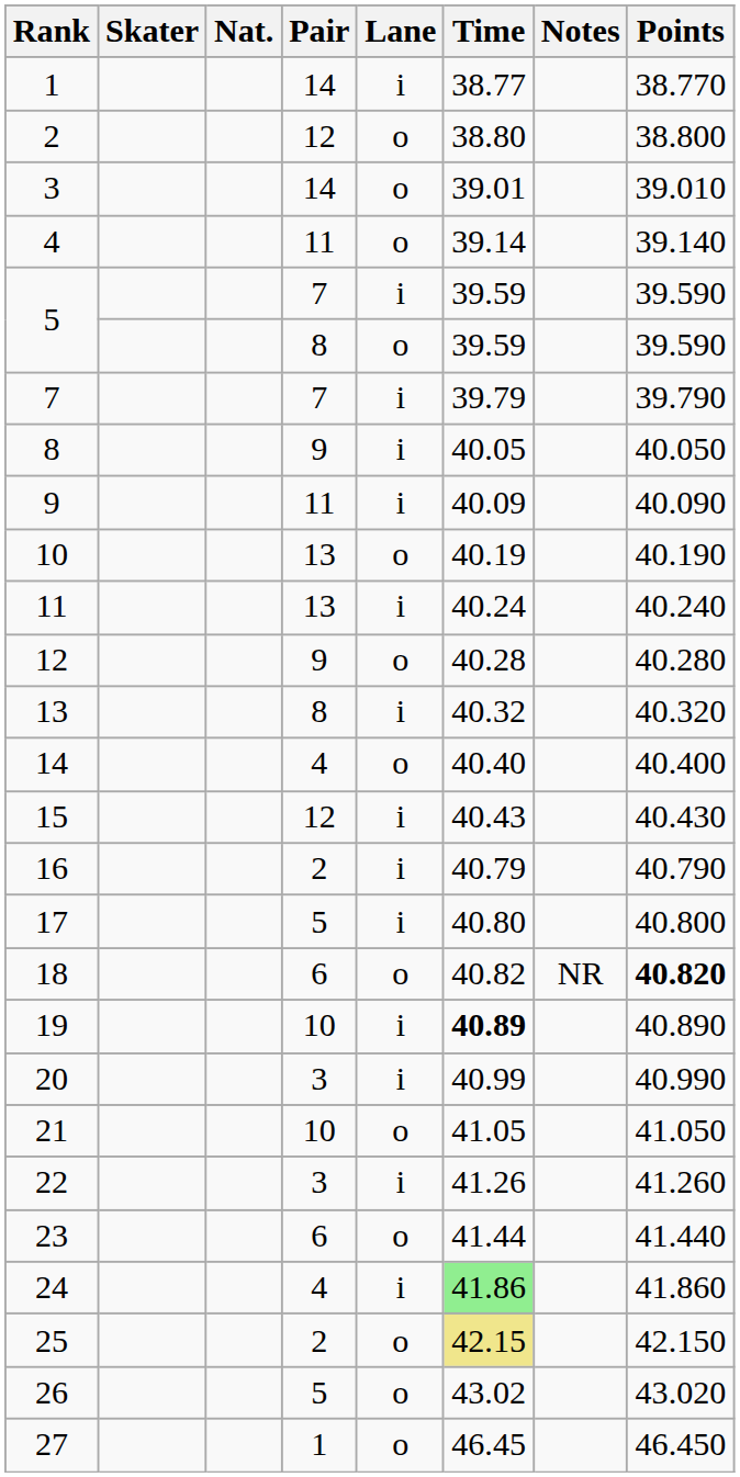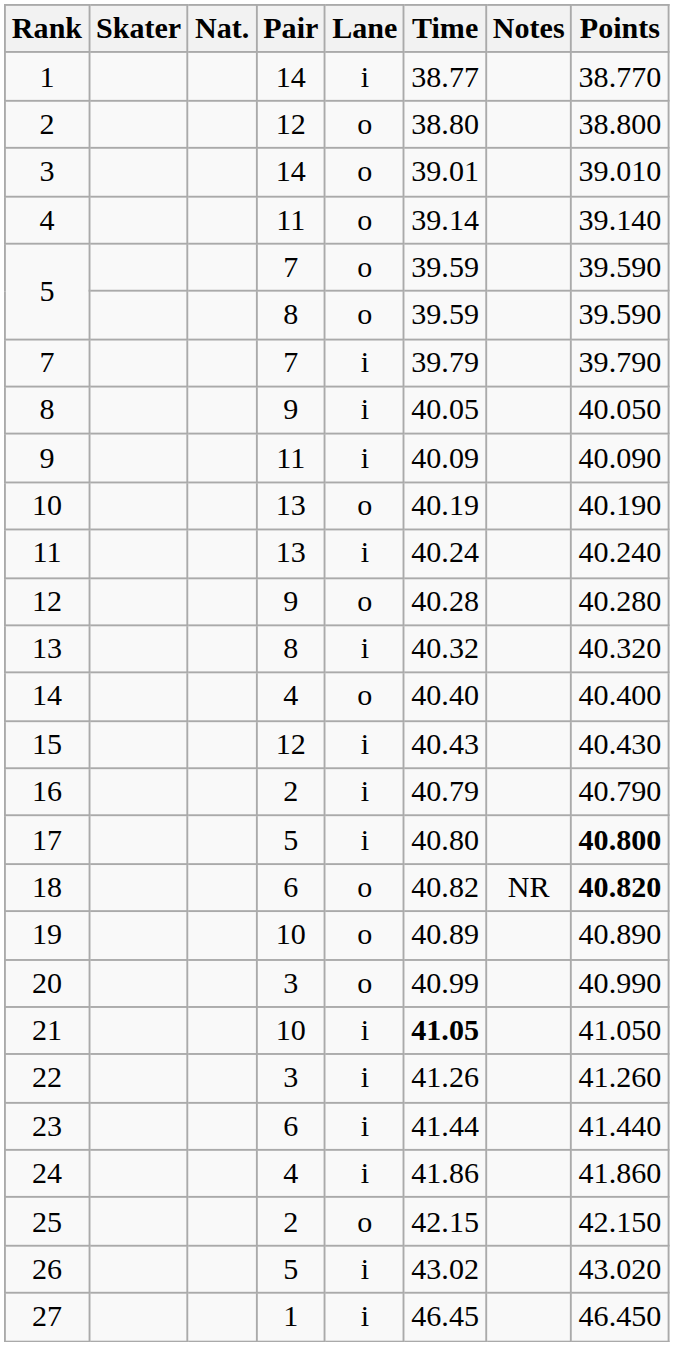5 / 7 | Lane: i -> o
17 | Points: normal -> bold
19 | Lane: i -> o
19 | Time: bold -> normal
20 | Lane: i -> o
21 | Lane: o -> i
21 | Time: normal -> bold
23 | Lane: o -> i
24 | Time: lightgreen background -> no background
25 | Time: khaki background -> no background
26 | Lane: o -> i
27 | Lane: o -> i
